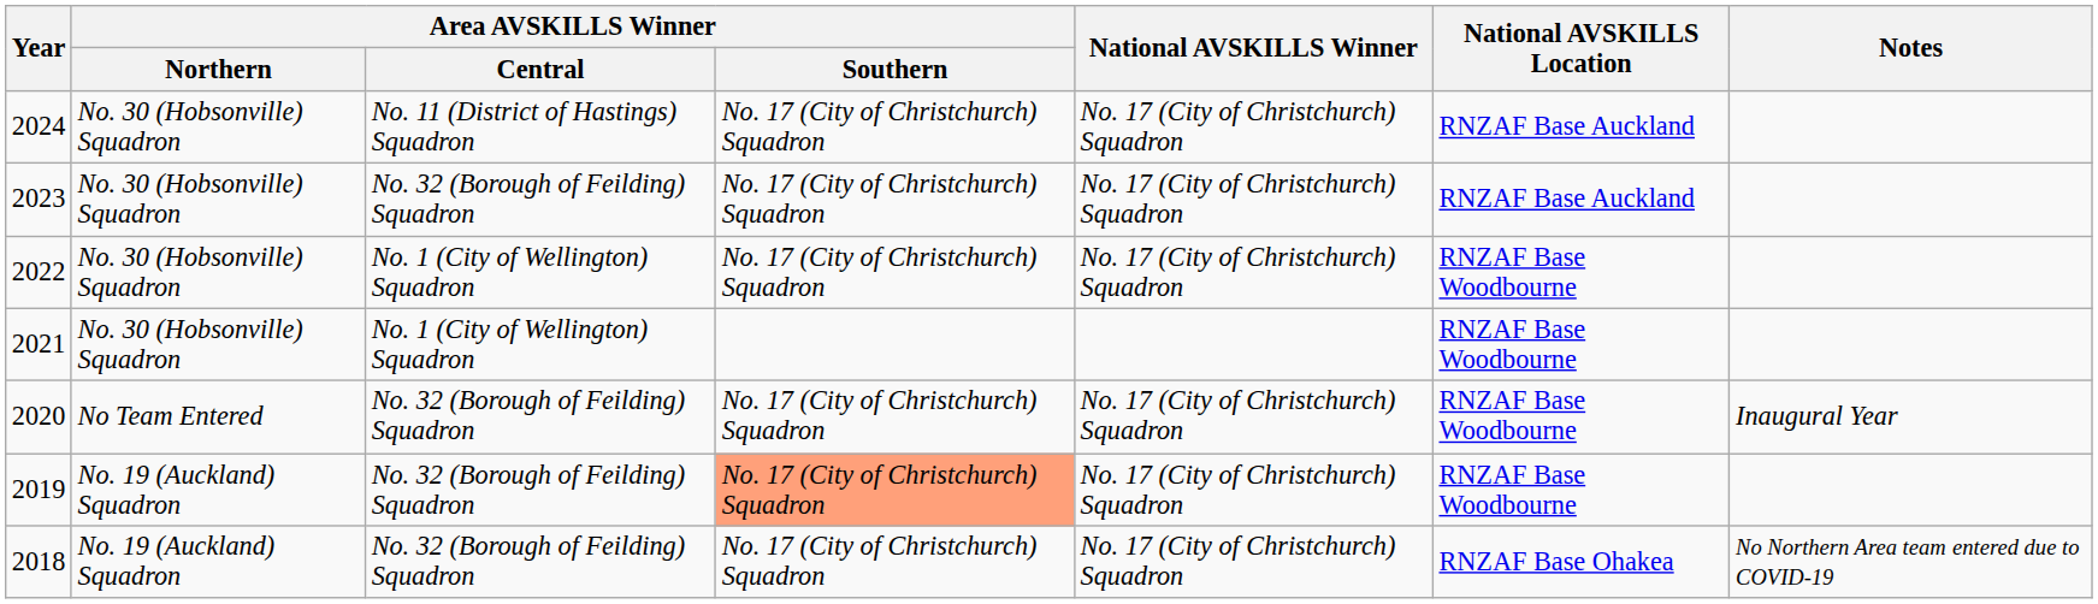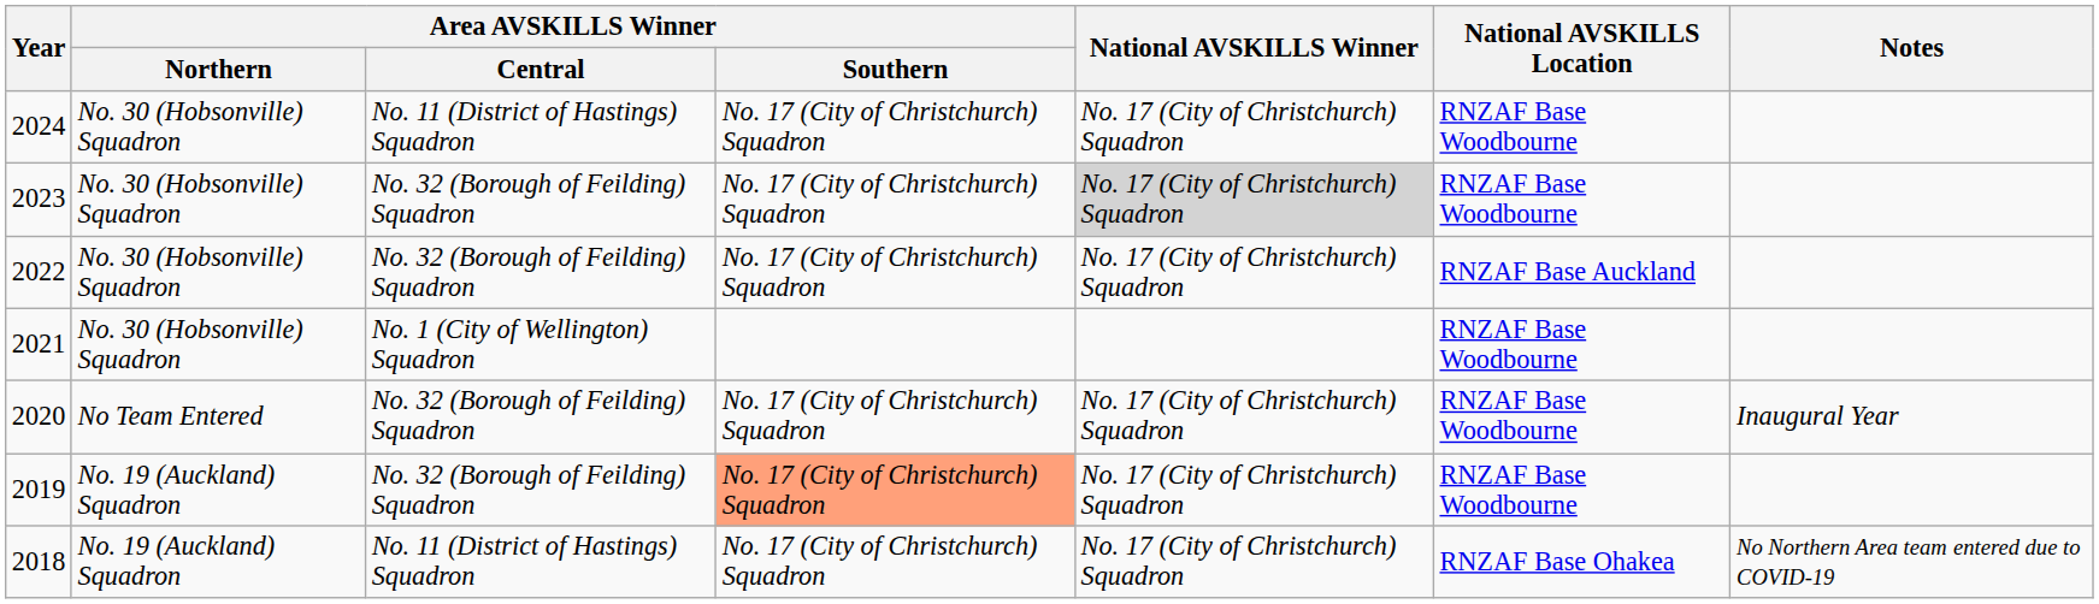2024 | National AVSKILLS Location: RNZAF Base Auckland -> RNZAF Base Woodbourne
2023 | National AVSKILLS Winner: no background -> lightgrey background
2023 | National AVSKILLS Location: RNZAF Base Auckland -> RNZAF Base Woodbourne
2022 | Area AVSKILLS Winner / Central: No. 1 (City of Wellington) Squadron -> No. 32 (Borough of Feilding) Squadron
2022 | National AVSKILLS Location: RNZAF Base Woodbourne -> RNZAF Base Auckland
2018 | Area AVSKILLS Winner / Central: No. 32 (Borough of Feilding) Squadron -> No. 11 (District of Hastings) Squadron
